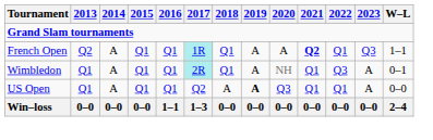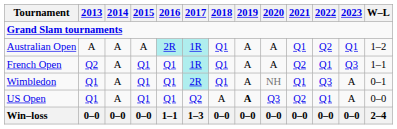+ row: Australian Open | A | A | A | 2R | 1R | Q1 | A | A | Q1 | Q2 | Q1 | 1–2
French Open | 2021: bold -> normal
US Open | 2021: Q1 -> Q2
